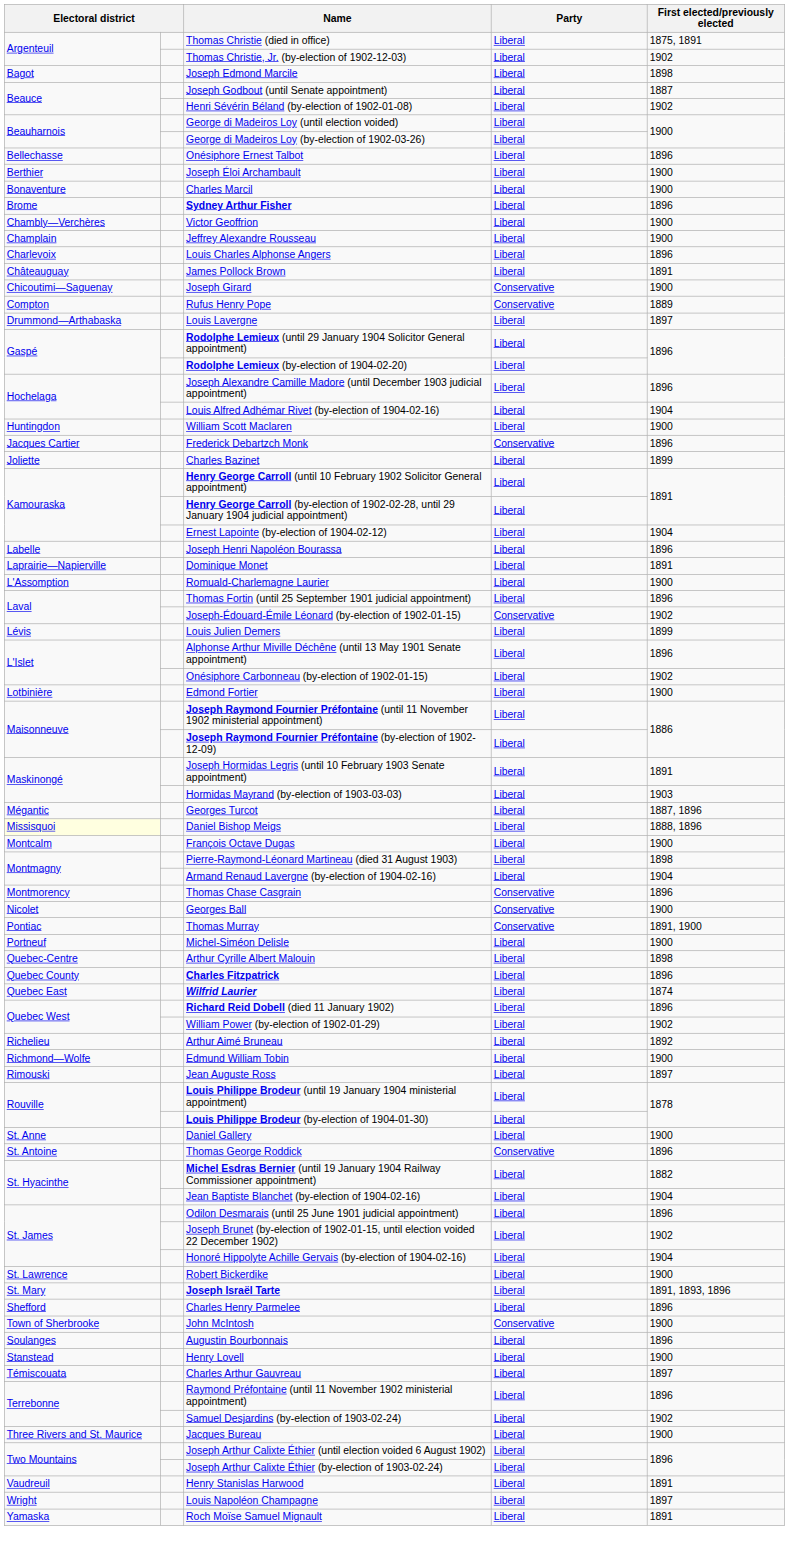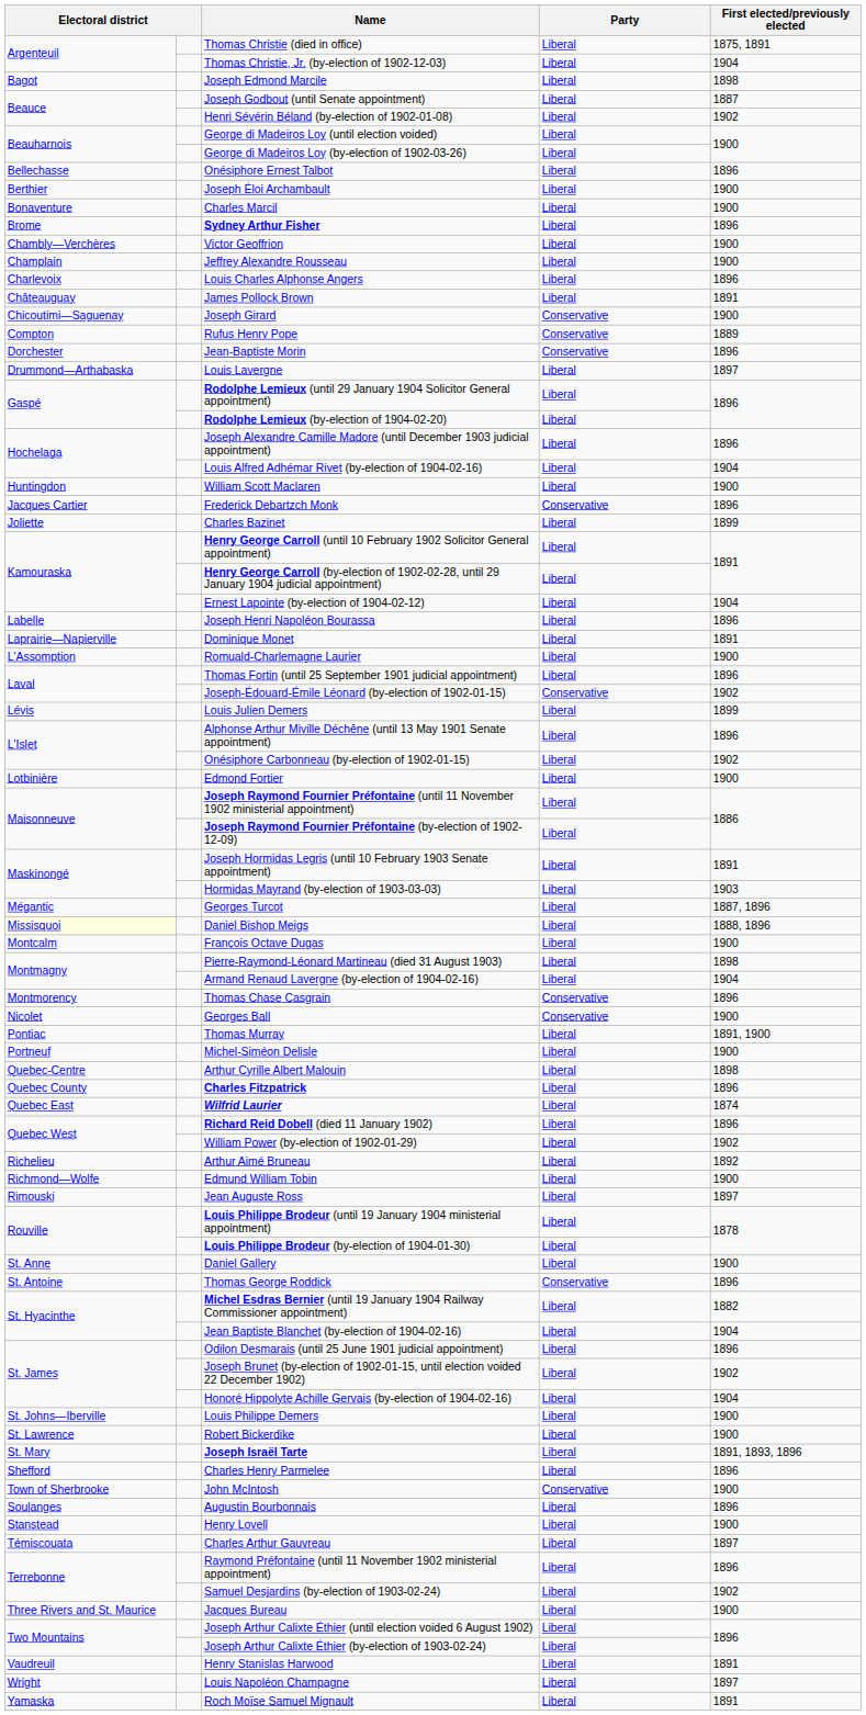Thomas Christie, Jr. (by-election of 1902-12-03) | First elected/previously elected: 1902 -> 1904
+ row: Dorchester | Jean-Baptiste Morin | Conservative | 1896
Thomas Murray | Party: Conservative -> Liberal
+ row: St. Johns—Iberville | Louis Philippe Demers | Liberal | 1900
